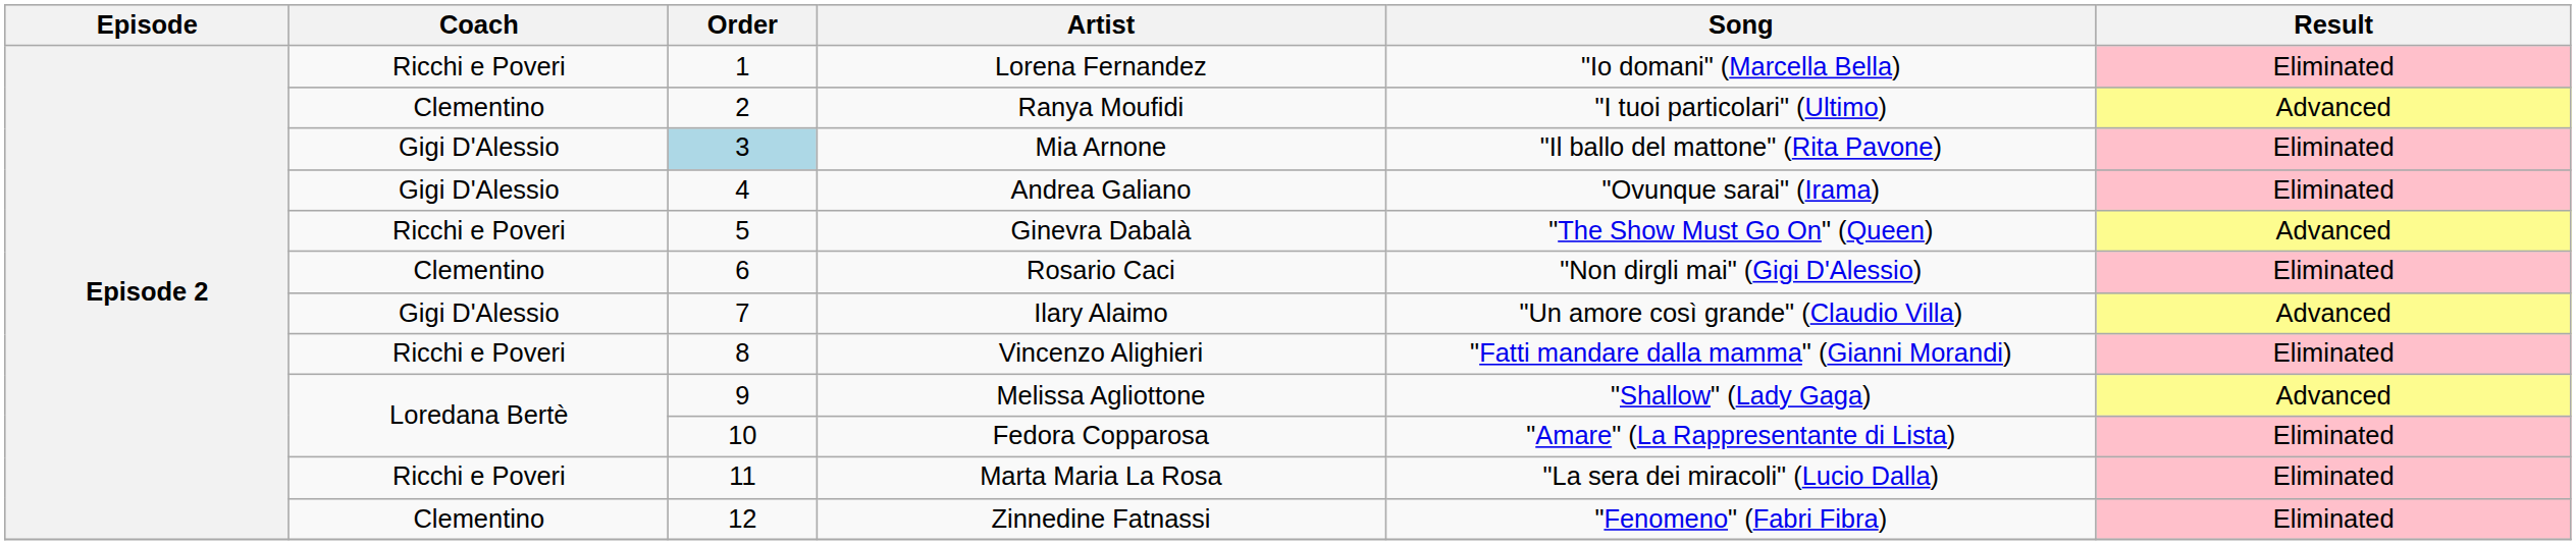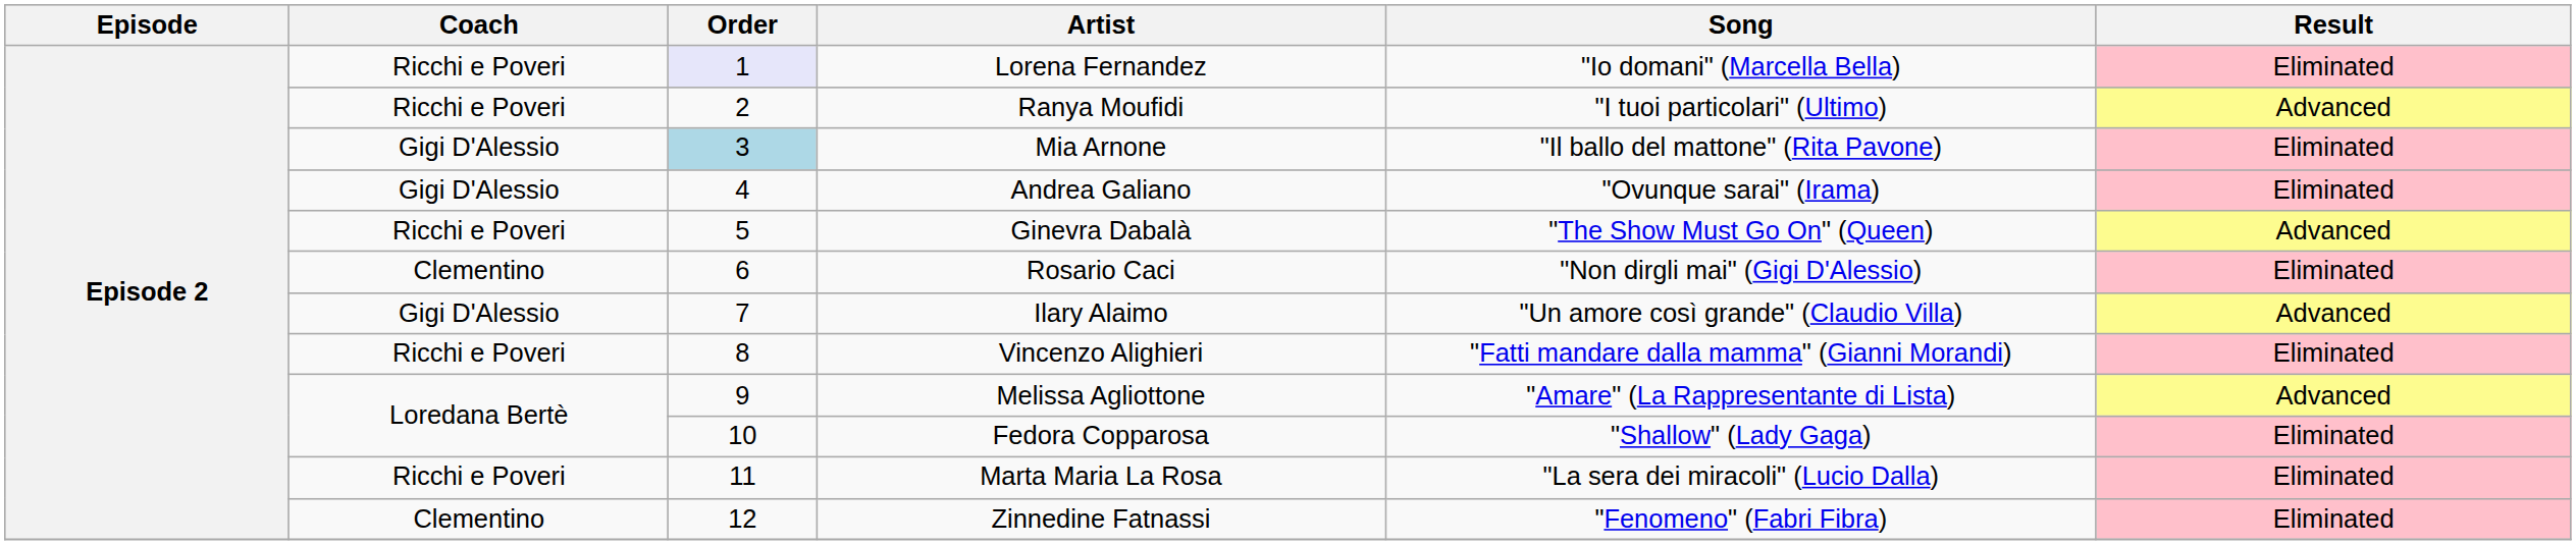Lorena Fernandez | Order: no background -> lavender background
Ranya Moufidi | Coach: Clementino -> Ricchi e Poveri
Melissa Agliottone | Song: "Shallow" (Lady Gaga) -> "Amare" (La Rappresentante di Lista)
Fedora Copparosa | Song: "Amare" (La Rappresentante di Lista) -> "Shallow" (Lady Gaga)
